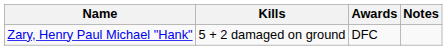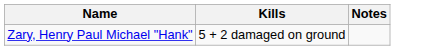- column: Awards | DFC
